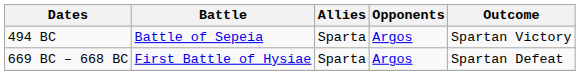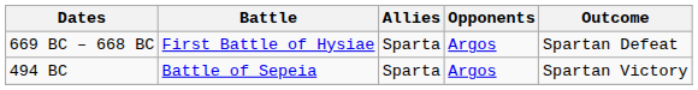rows swapped: 669 BC – 668 BC <-> 494 BC
